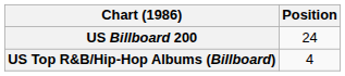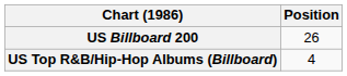US Billboard 200 | Position: 24 -> 26
